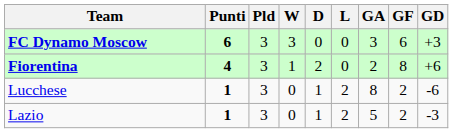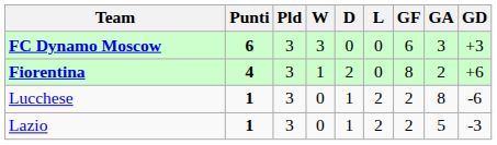columns swapped: GF <-> GA
